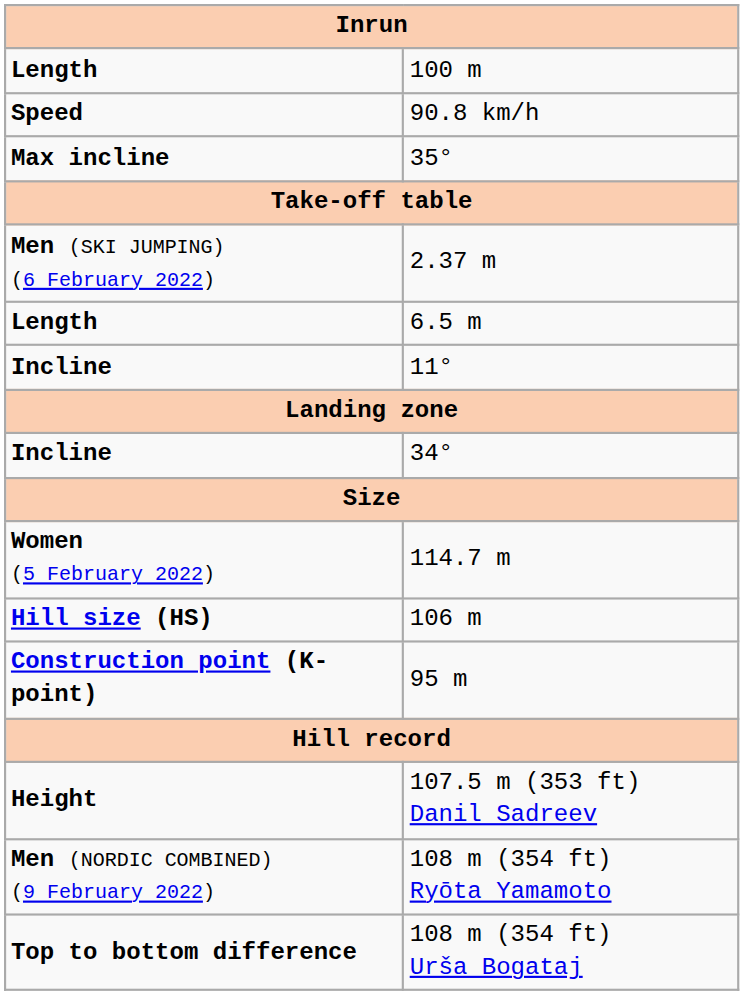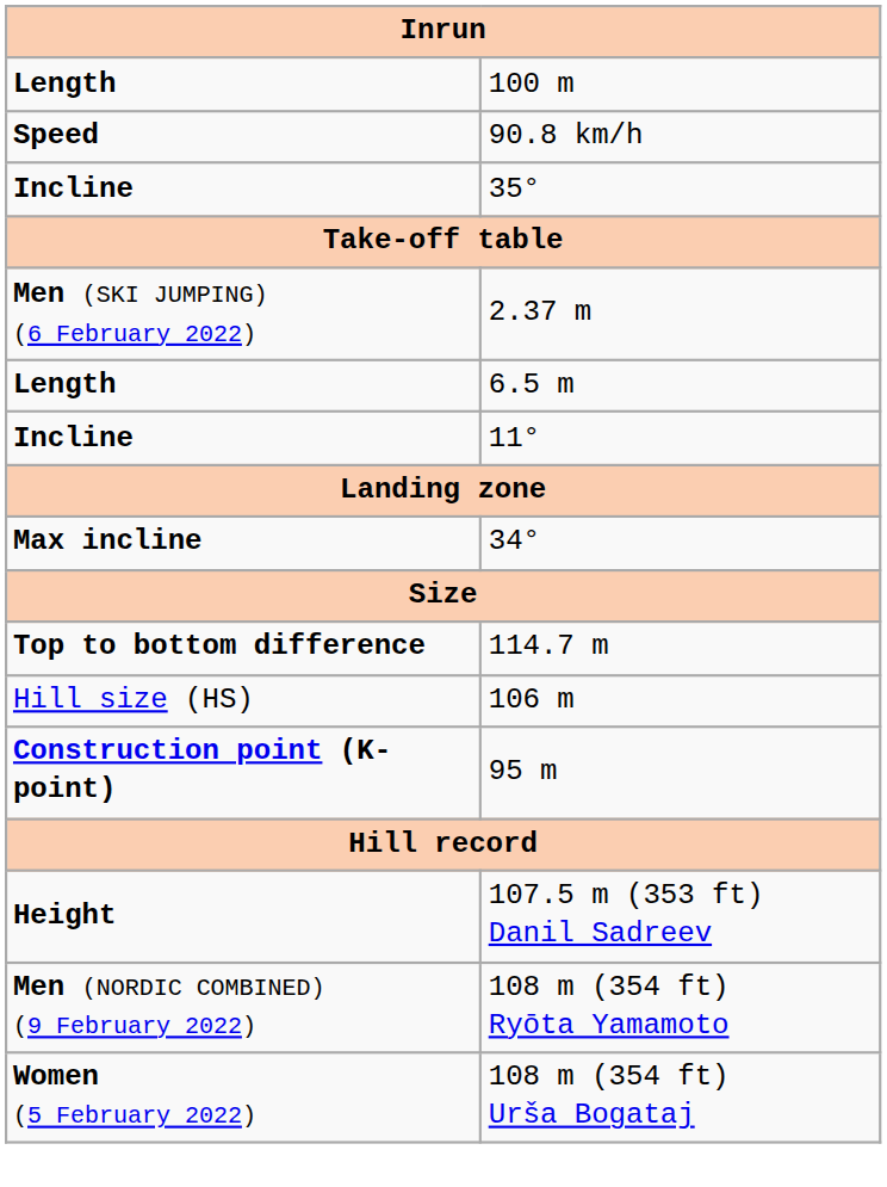35° | column 1: Max incline -> Incline
34° | column 1: Incline -> Max incline
114.7 m | column 1: Women (5 February 2022) -> Top to bottom difference
106 m | column 1: bold -> normal
108 m (354 ft) Urša Bogataj | column 1: Top to bottom difference -> Women (5 February 2022)
